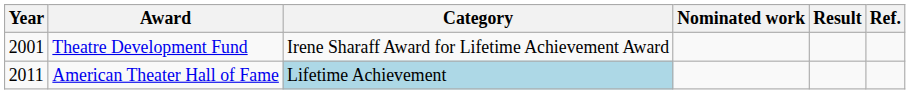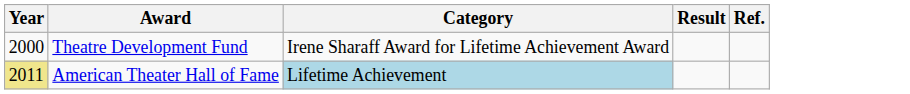- column: Nominated work
Theatre Development Fund | Year: 2001 -> 2000
American Theater Hall of Fame | Year: no background -> khaki background
